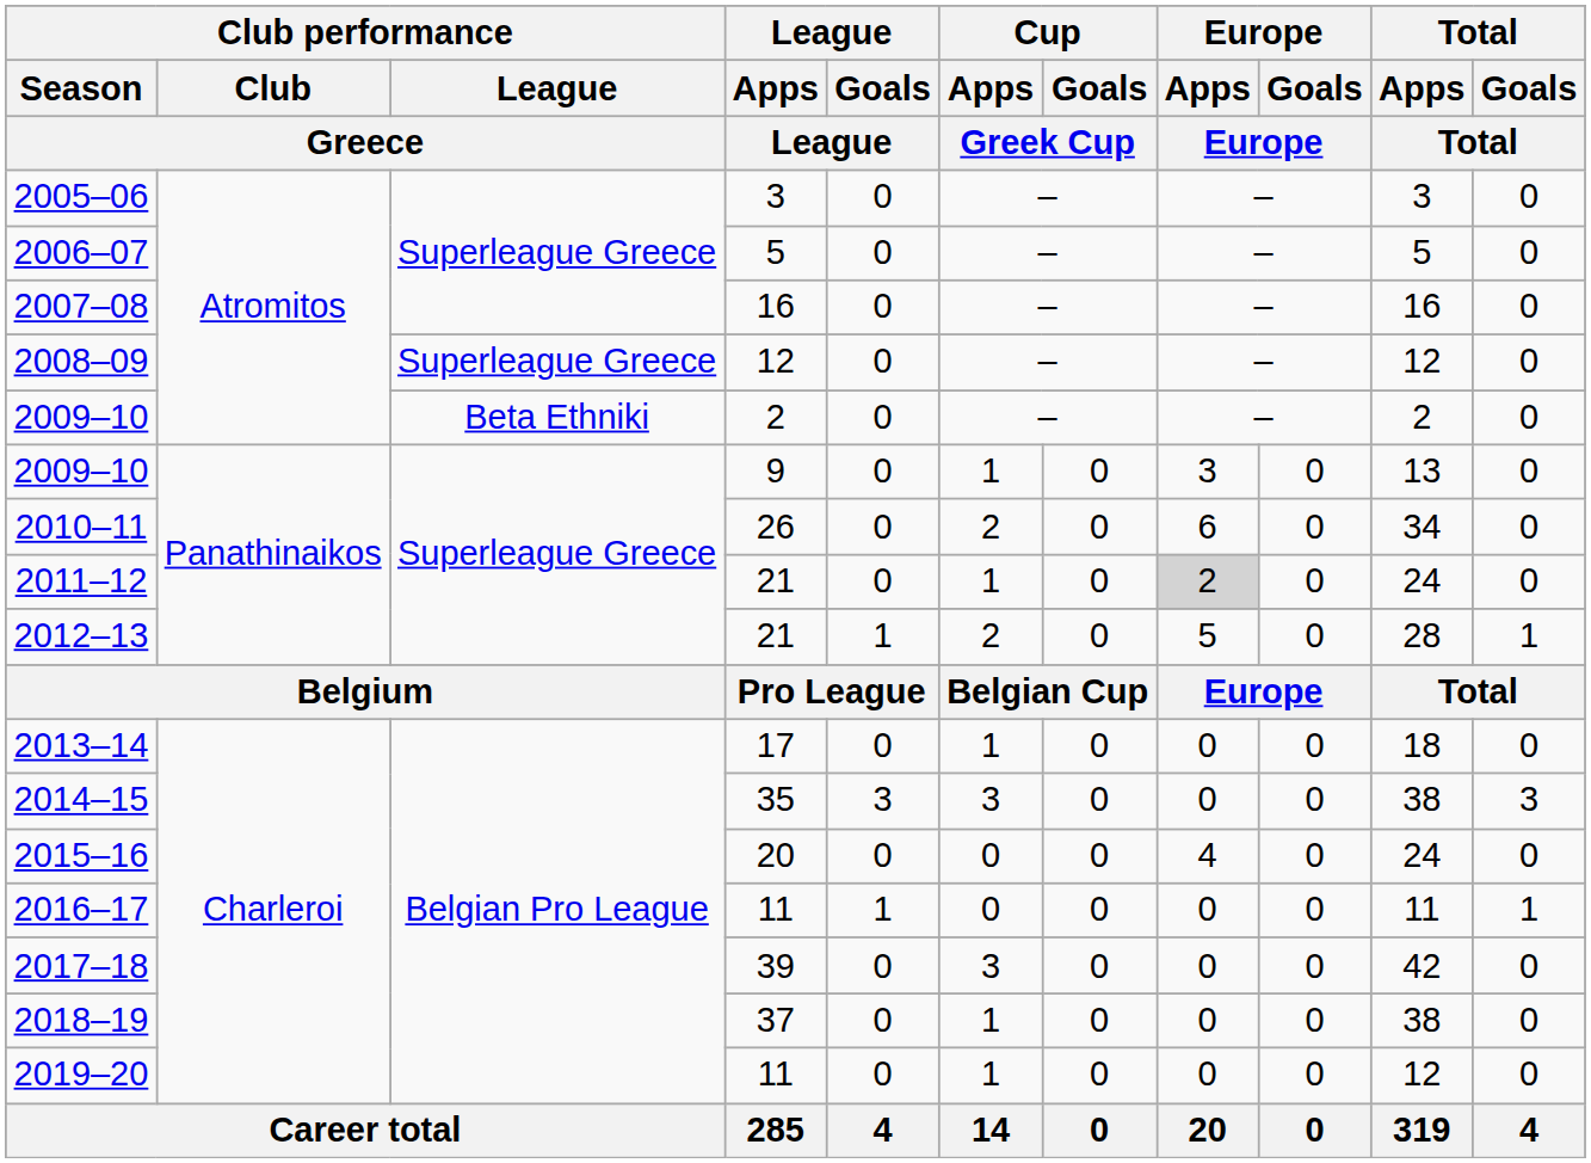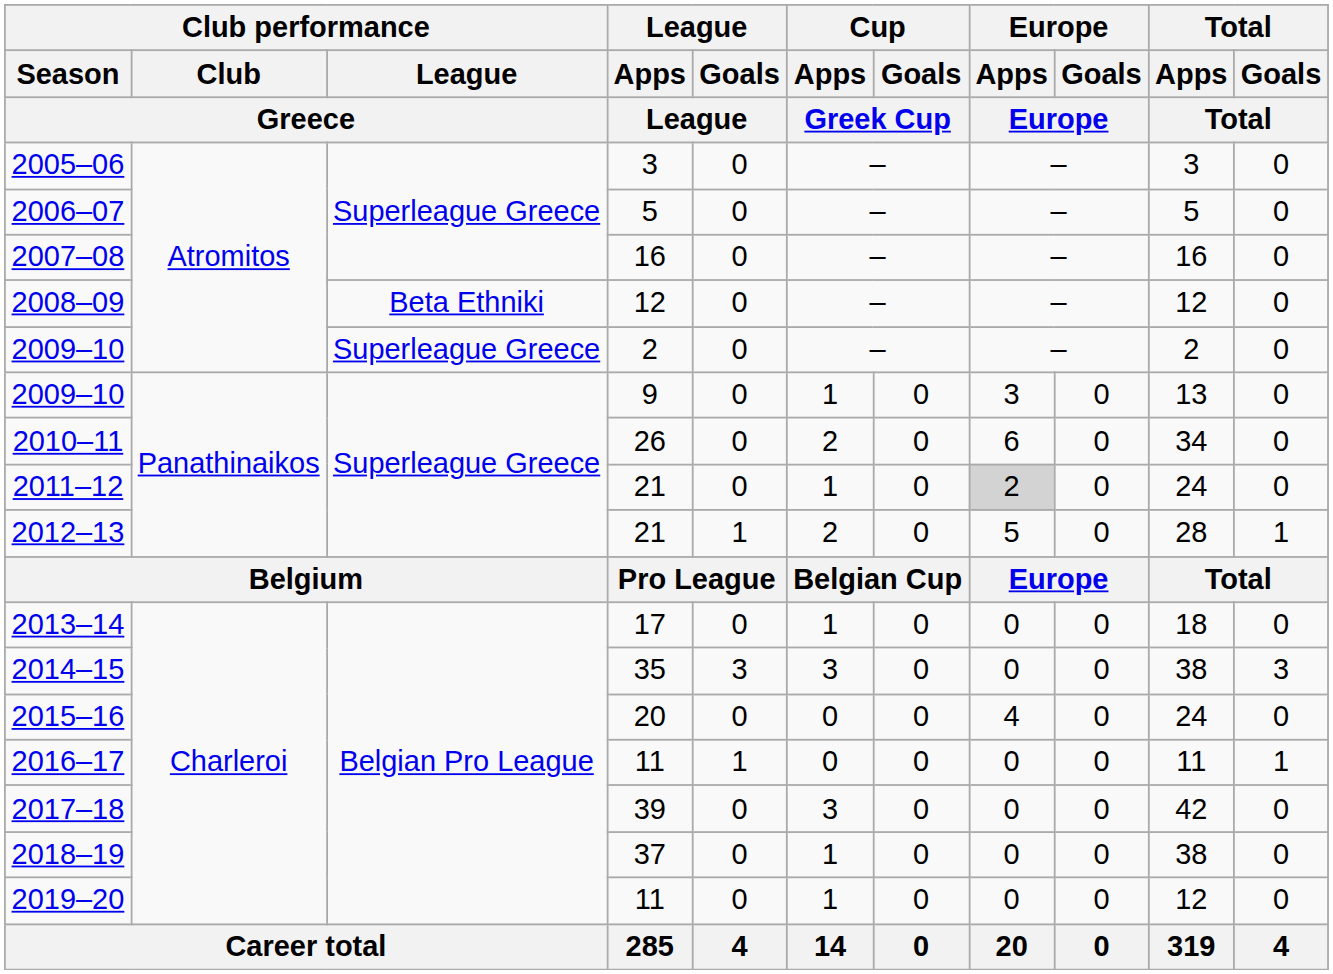2008–09 | Club performance / League / Greece: Superleague Greece -> Beta Ethniki
2009–10 / 2 | Club performance / League / Greece: Beta Ethniki -> Superleague Greece
